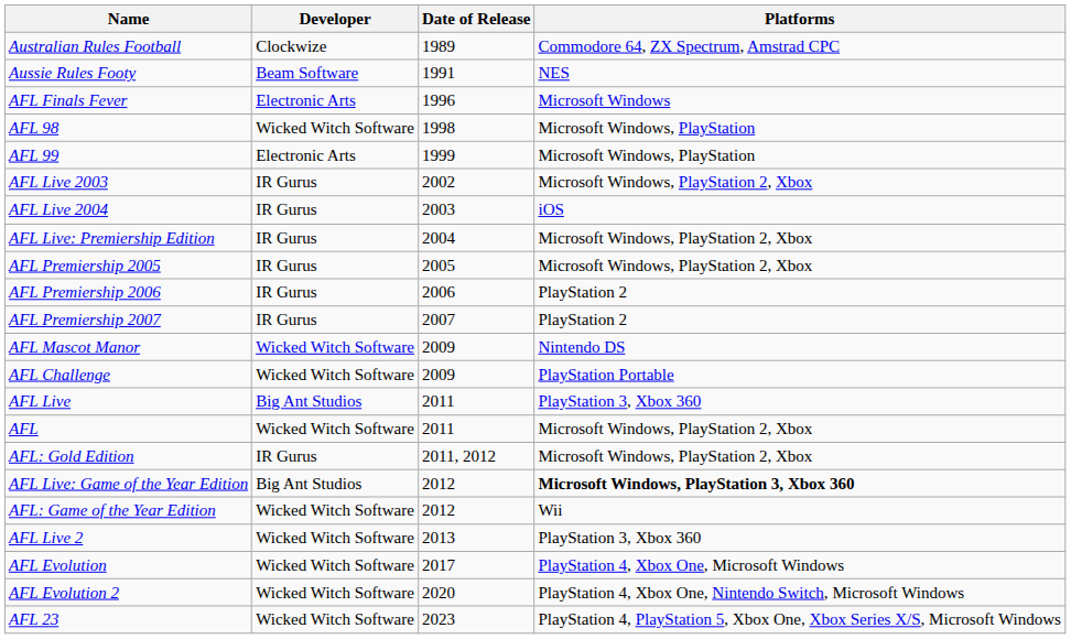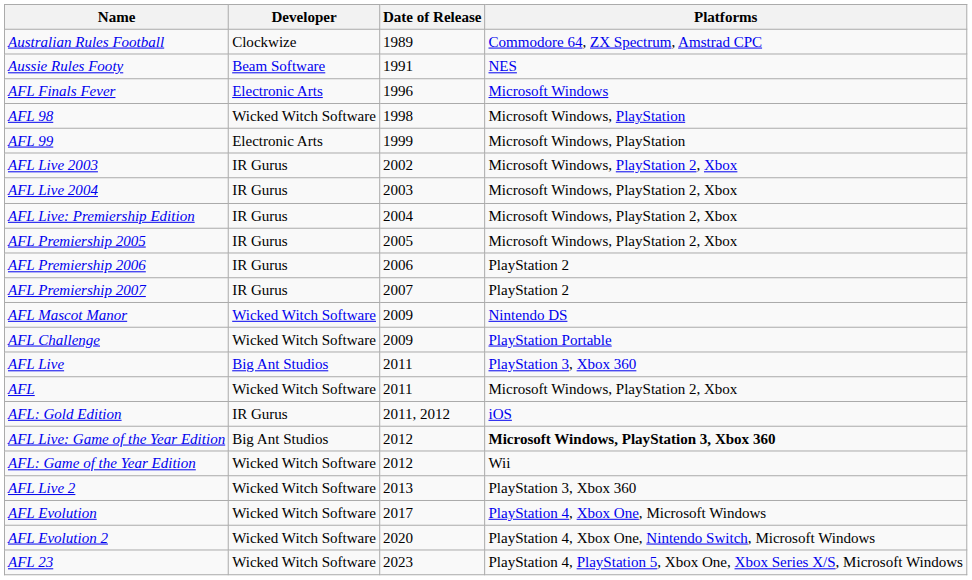AFL Live 2004 | Platforms: iOS -> Microsoft Windows, PlayStation 2, Xbox
AFL: Gold Edition | Platforms: Microsoft Windows, PlayStation 2, Xbox -> iOS
